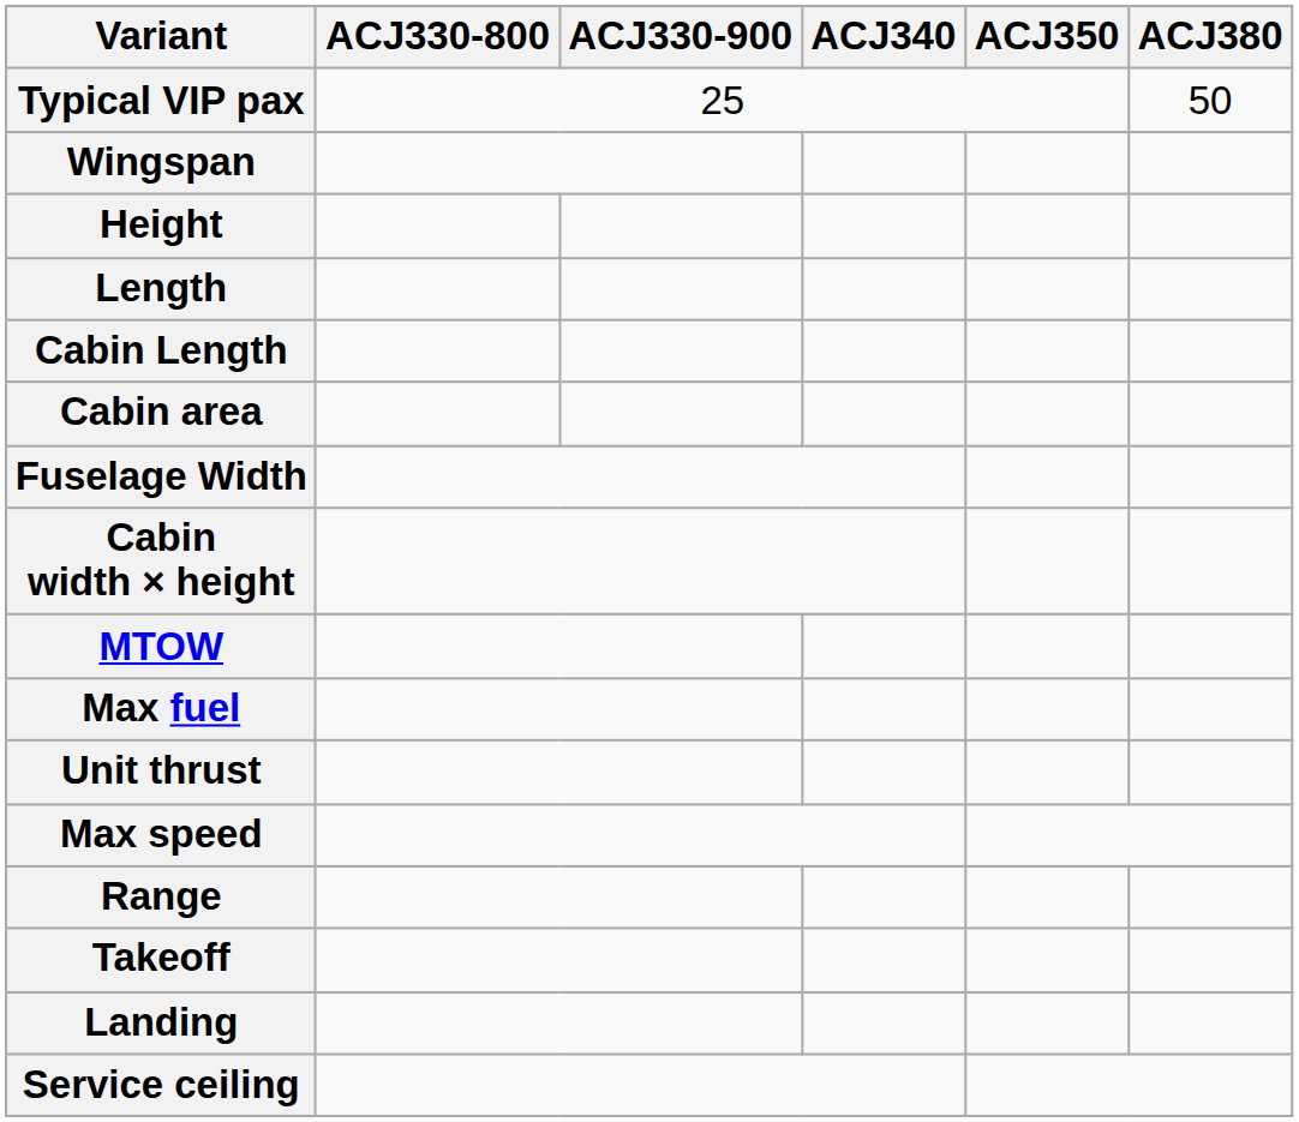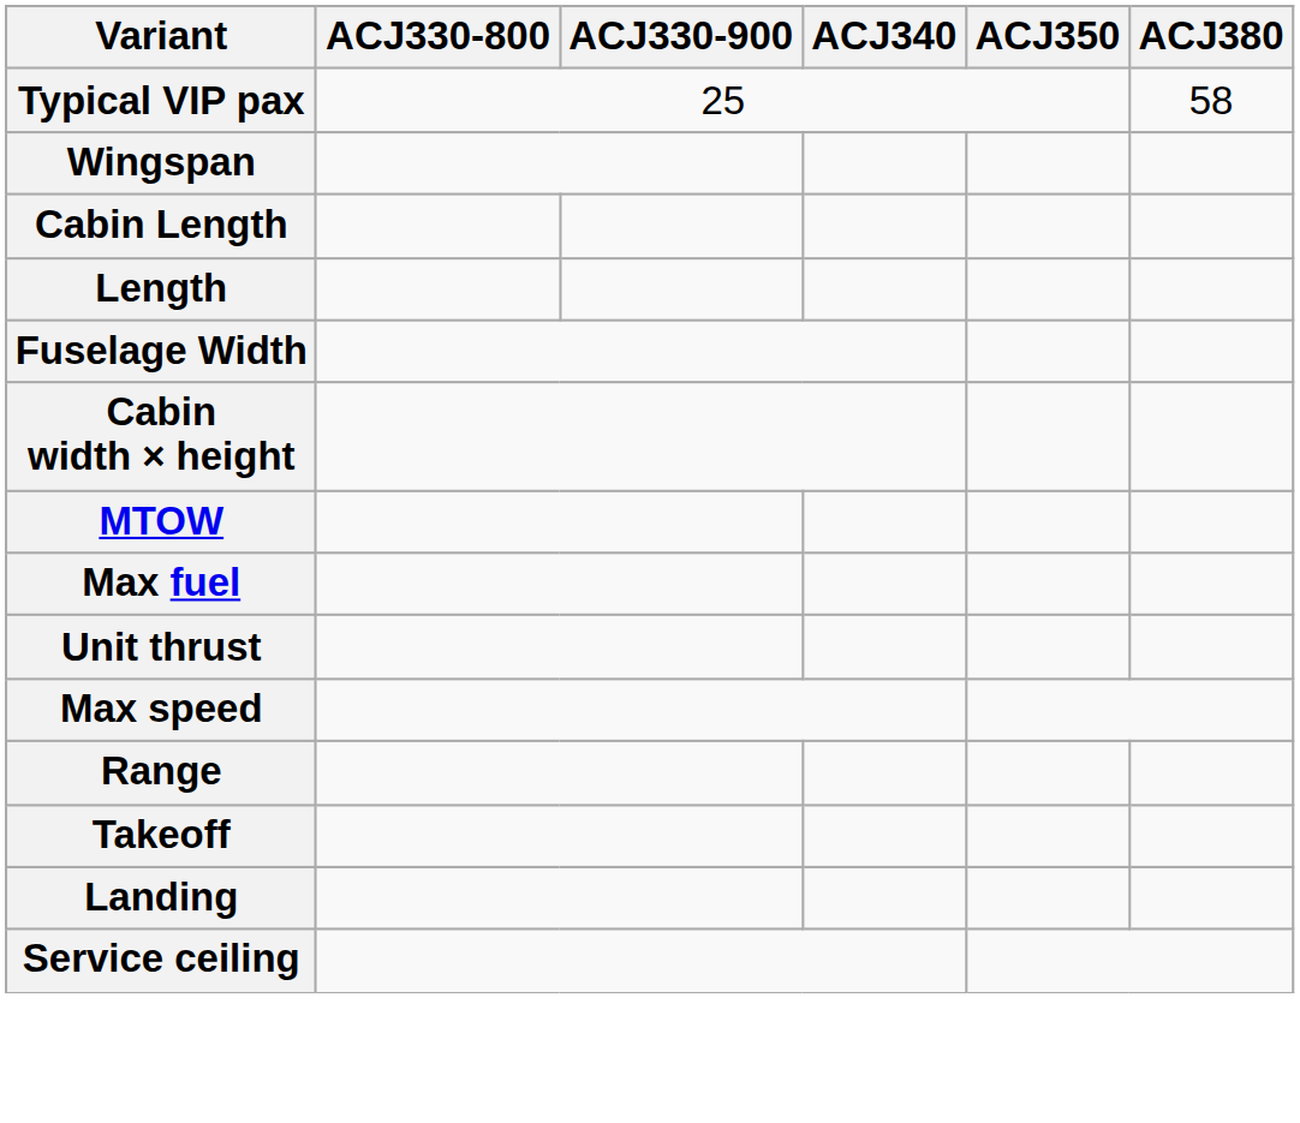Typical VIP pax | ACJ380: 50 -> 58
- row: Height
rows swapped: Length <-> Cabin Length
- row: Cabin area
